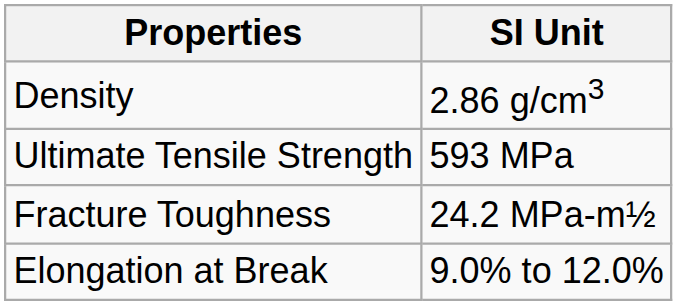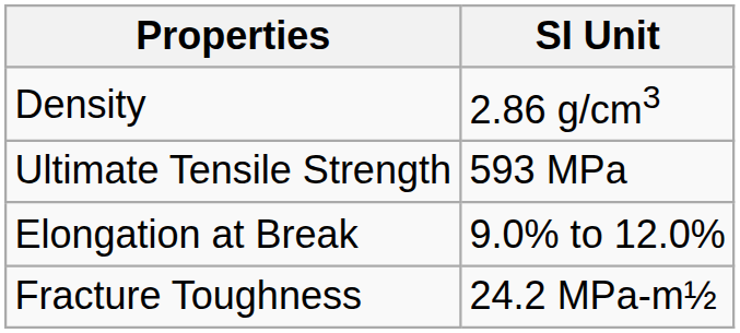rows swapped: Elongation at Break <-> Fracture Toughness
